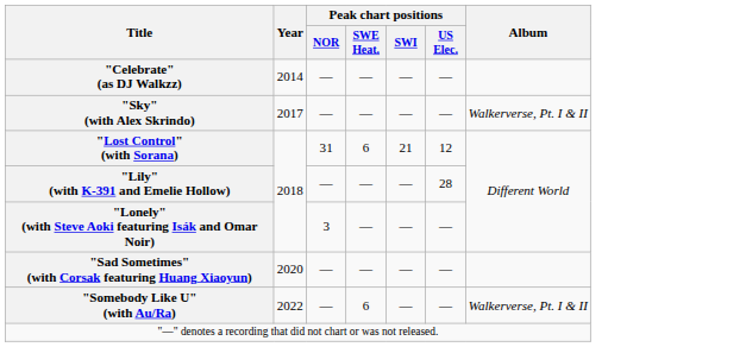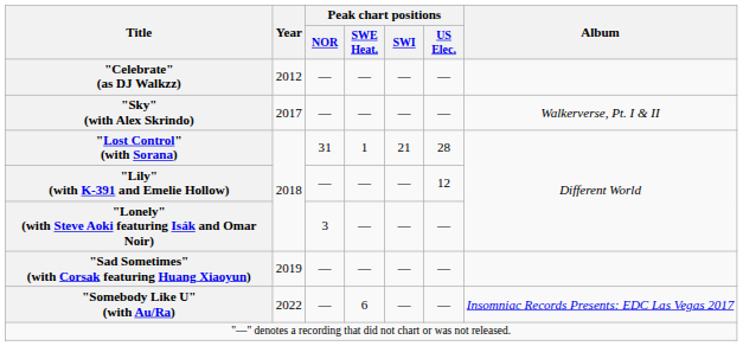"Celebrate" (as DJ Walkzz) | Year: 2014 -> 2012
"Lost Control" (with Sorana) | Peak chart positions / SWE Heat.: 6 -> 1
"Lost Control" (with Sorana) | Peak chart positions / US Elec.: 12 -> 28
"Lily" (with K-391 and Emelie Hollow) | Peak chart positions / US Elec.: 28 -> 12
"Sad Sometimes" (with Corsak featuring Huang Xiaoyun) | Year: 2020 -> 2019
"Somebody Like U" (with Au/Ra) | Album: Walkerverse, Pt. I & II -> Insomniac Records Presents: EDC Las Vegas 2017
